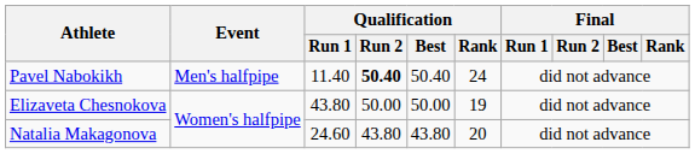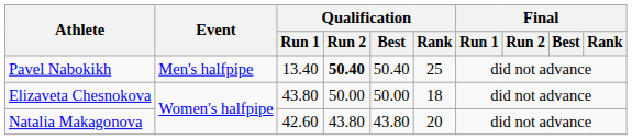Pavel Nabokikh | Qualification / Run 1: 11.40 -> 13.40
Pavel Nabokikh | Qualification / Rank: 24 -> 25
Elizaveta Chesnokova | Qualification / Rank: 19 -> 18
Natalia Makagonova | Qualification / Run 1: 24.60 -> 42.60
